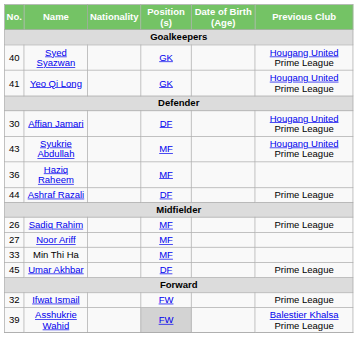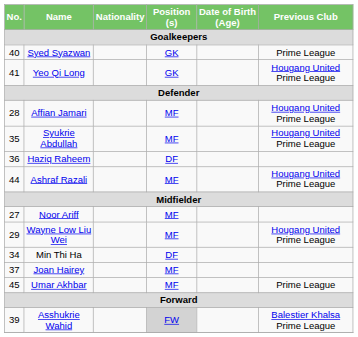Syed Syazwan | Previous Club: Hougang United Prime League -> Prime League
Affian Jamari | No.: 30 -> 28
Affian Jamari | Position (s): DF -> MF
Syukrie Abdullah | No.: 43 -> 35
Haziq Raheem | Position (s): MF -> DF
Ashraf Razali | Position (s): DF -> MF
Ashraf Razali | Previous Club: Prime League -> Hougang United Prime League
- row: 26 | Sadiq Rahim | MF | Prime League
+ row: 29 | Wayne Low Liu Wei | MF | Hougang United Prime League
Min Thi Ha | No.: 33 -> 34
Min Thi Ha | Position (s): MF -> DF
+ row: 37 | Joan Hairey | MF
Umar Akhbar | Position (s): DF -> MF
- row: 32 | Ifwat Ismail | FW | Prime League
